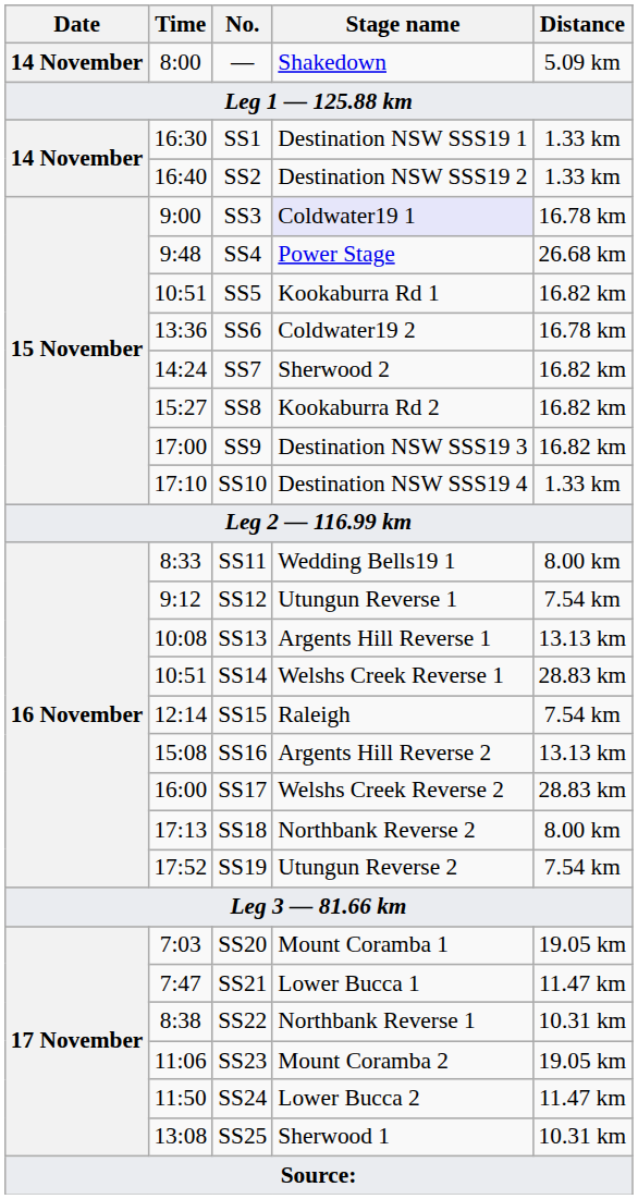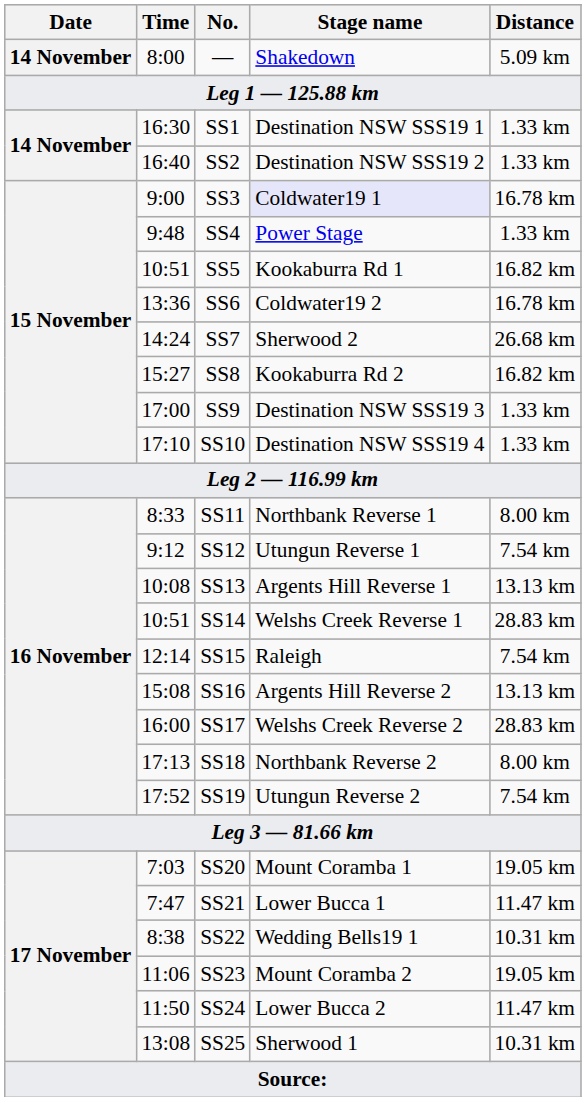SS4 | Distance: 26.68 km -> 1.33 km
SS7 | Distance: 16.82 km -> 26.68 km
SS9 | Distance: 16.82 km -> 1.33 km
SS11 | Stage name: Wedding Bells19 1 -> Northbank Reverse 1
SS22 | Stage name: Northbank Reverse 1 -> Wedding Bells19 1
